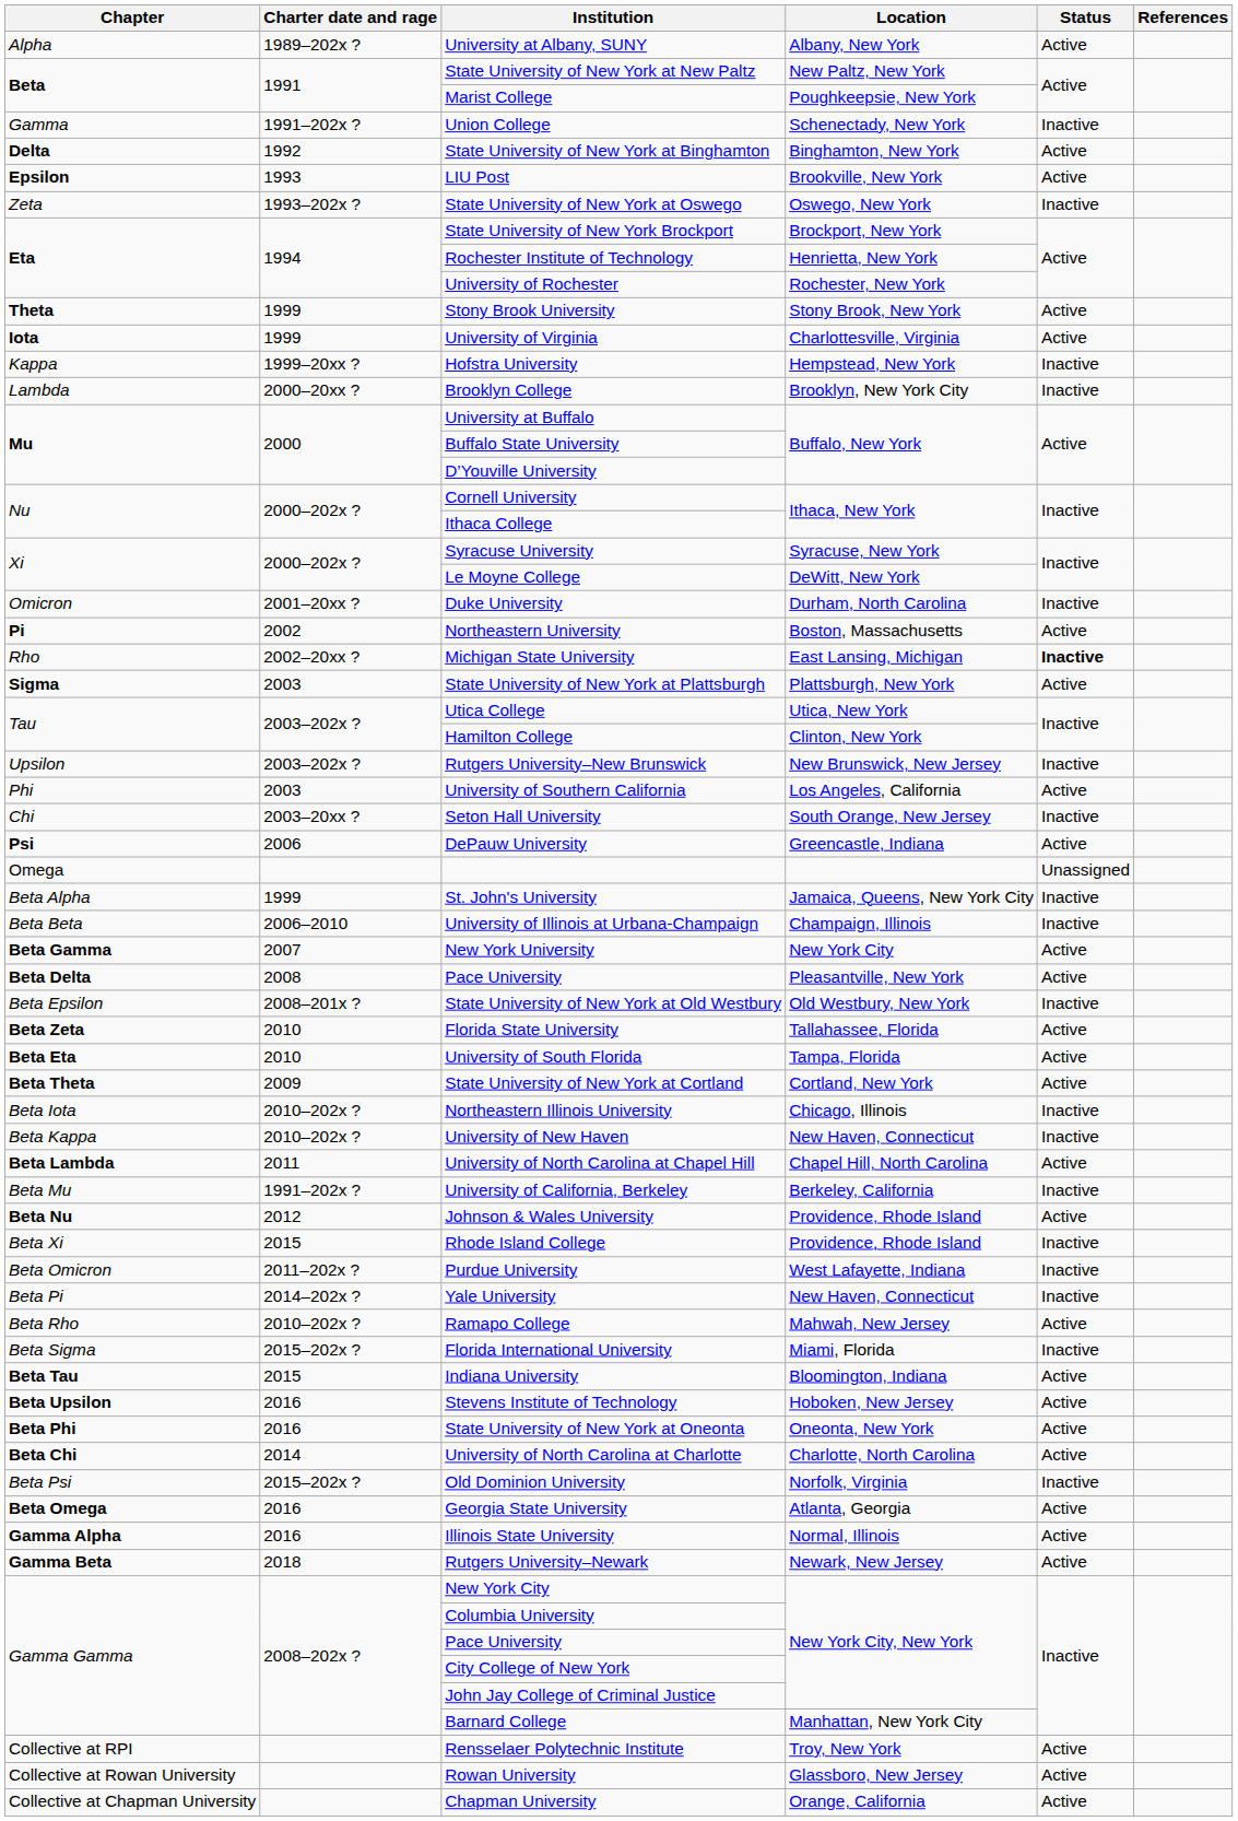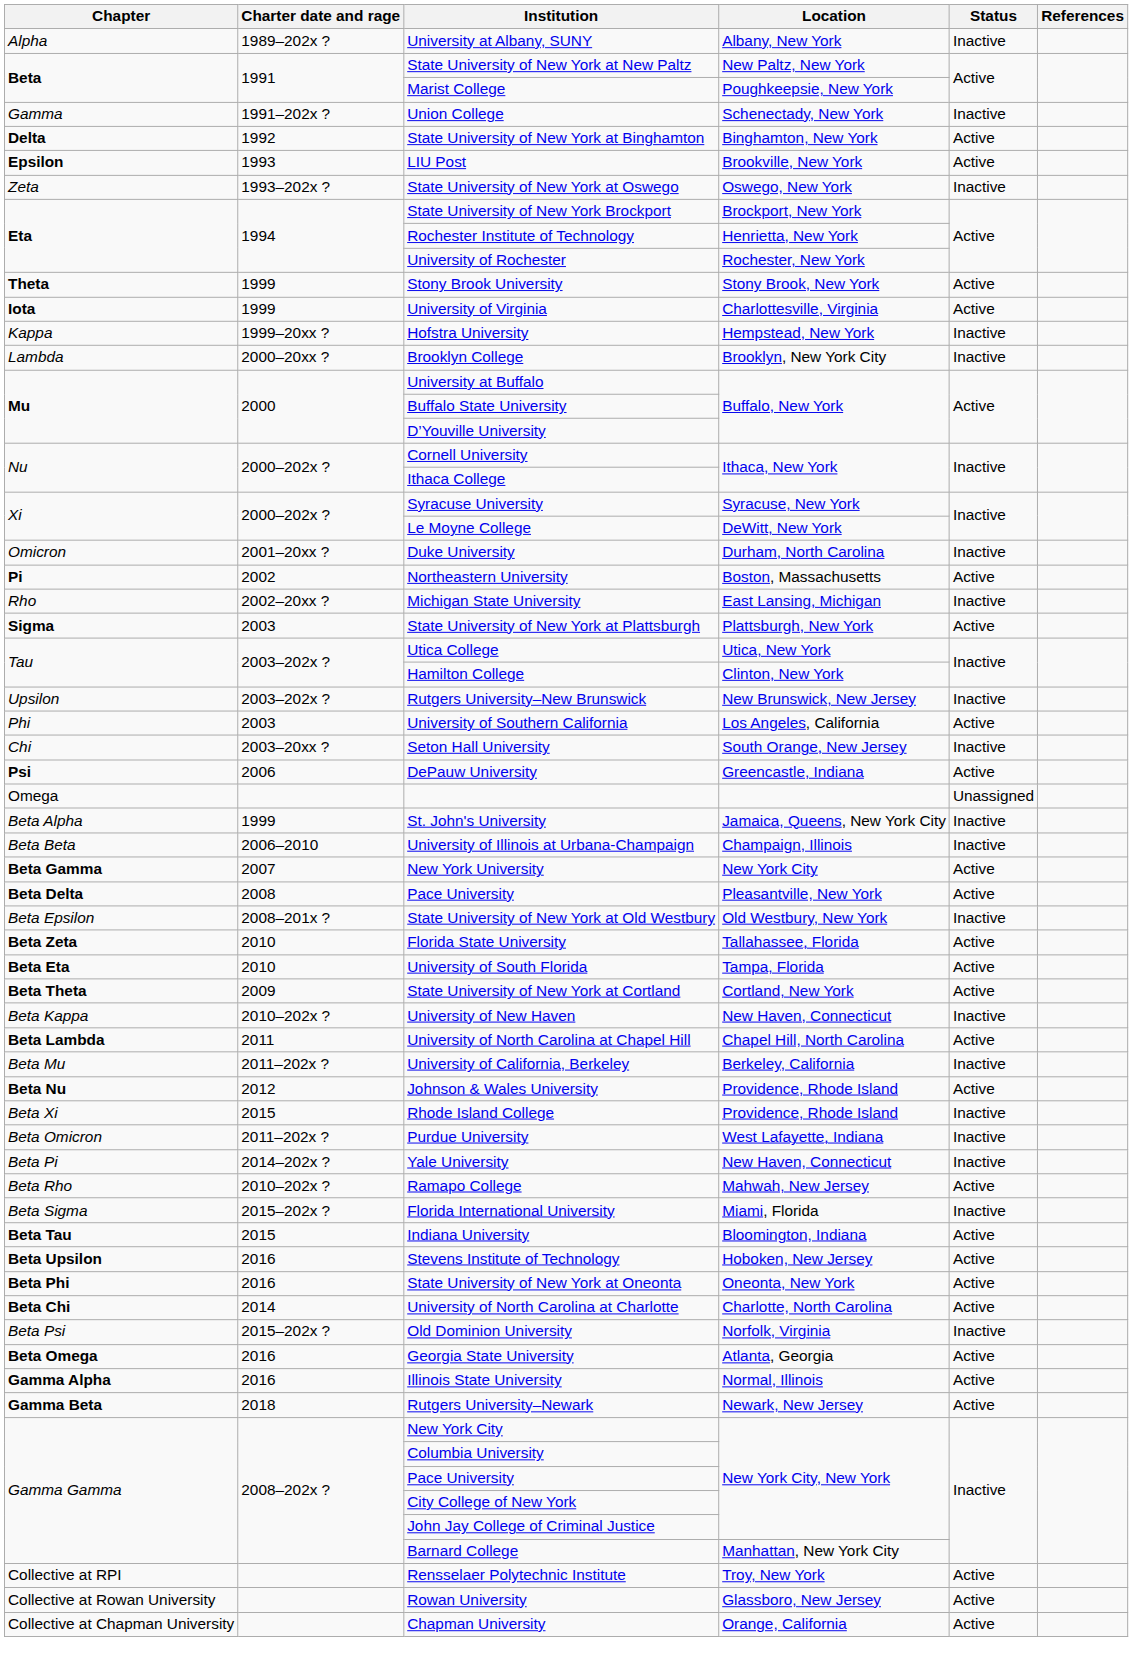University at Albany, SUNY | Status: Active -> Inactive
Michigan State University | Status: bold -> normal
- row: Beta Iota | 2010–202x ? | Northeastern Illinois University | Chicago, Illinois | Inactive
University of California, Berkeley | Charter date and rage: 1991–202x ? -> 2011–202x ?
